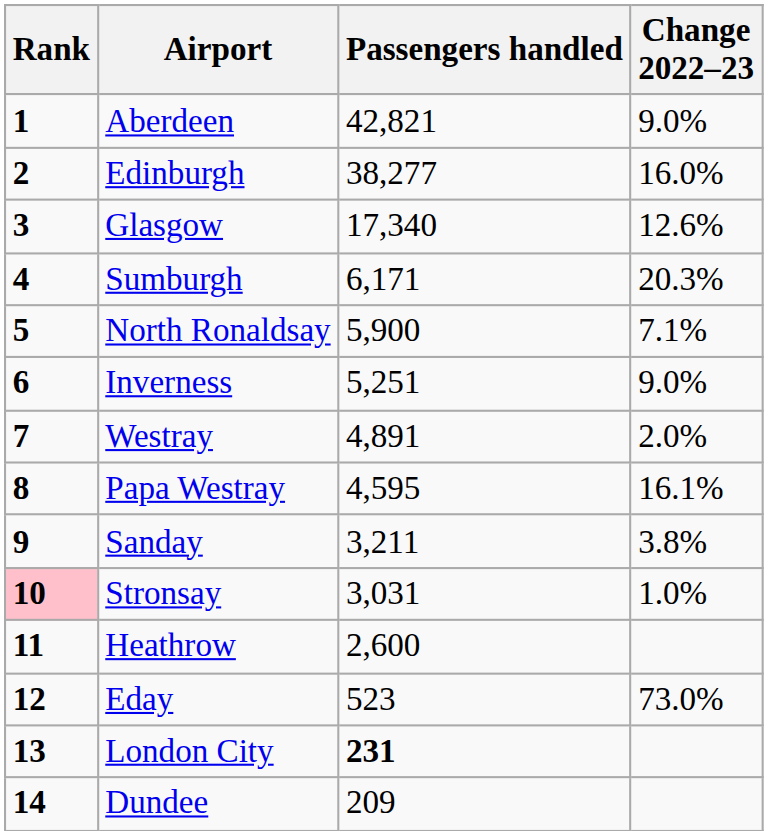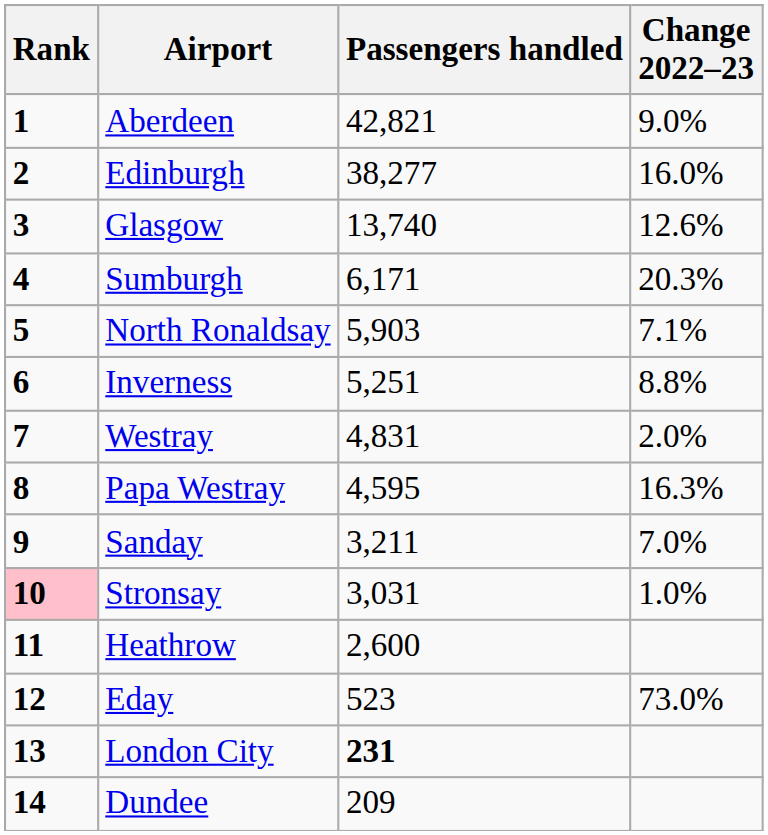Glasgow | Passengers handled: 17,340 -> 13,740
North Ronaldsay | Passengers handled: 5,900 -> 5,903
Inverness | Change 2022–23: 9.0% -> 8.8%
Westray | Passengers handled: 4,891 -> 4,831
Papa Westray | Change 2022–23: 16.1% -> 16.3%
Sanday | Change 2022–23: 3.8% -> 7.0%
